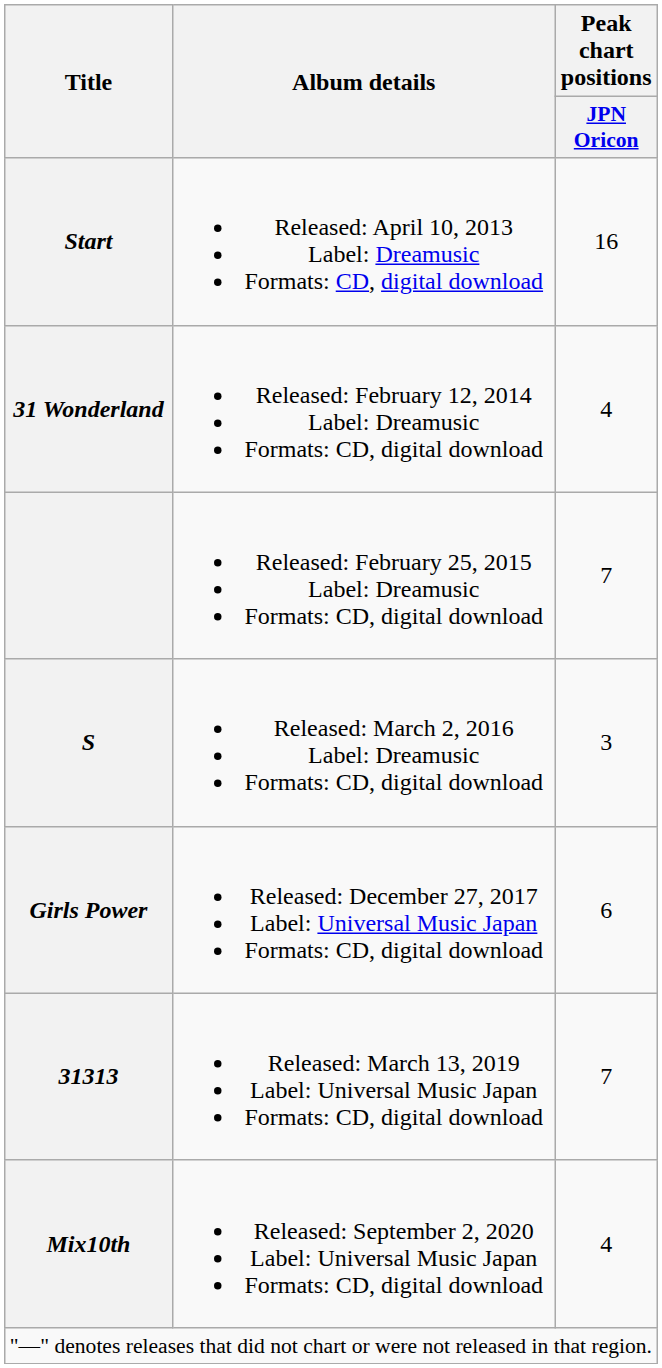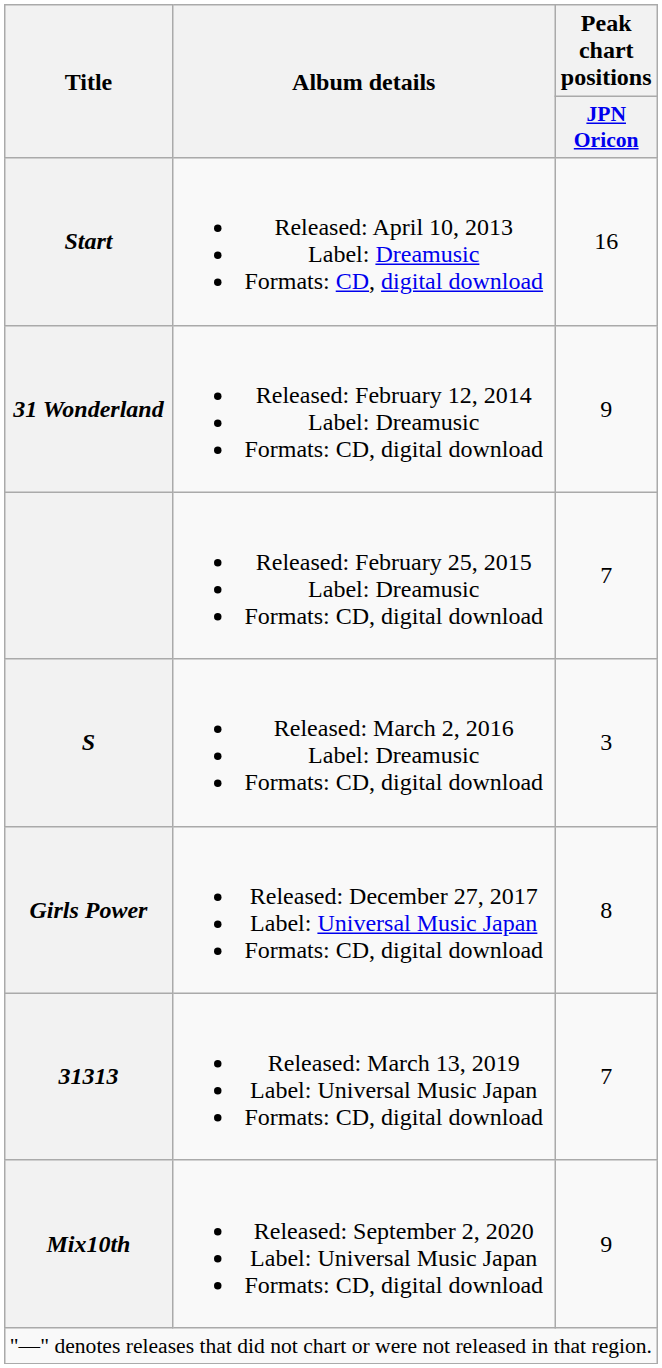31 Wonderland | Peak chart positions / JPN Oricon: 4 -> 9
Girls Power | Peak chart positions / JPN Oricon: 6 -> 8
Mix10th | Peak chart positions / JPN Oricon: 4 -> 9
